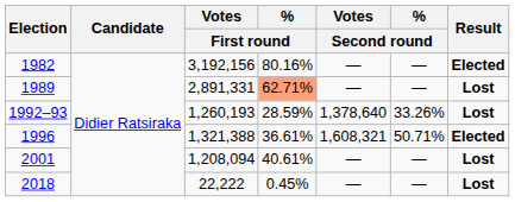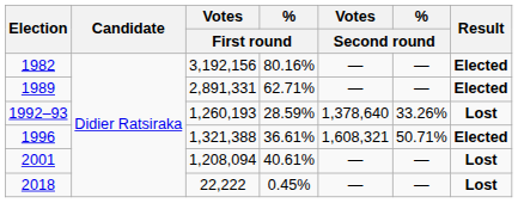1989 | % / First round: lightsalmon background -> no background
1989 | Result: Lost -> Elected
